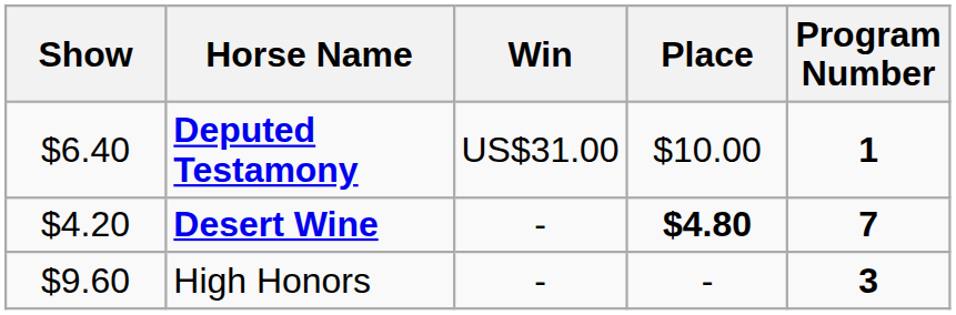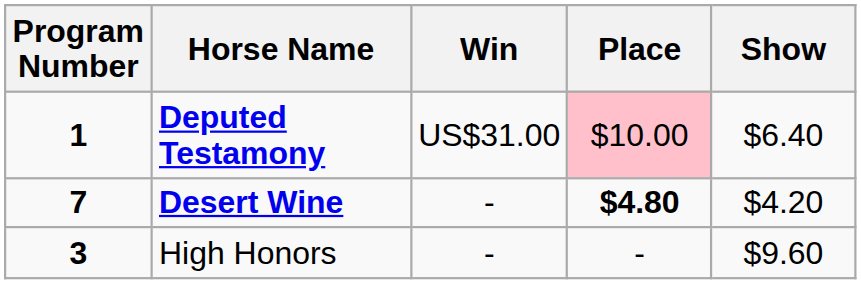columns swapped: Program Number <-> Show
Deputed Testamony | Place: no background -> pink background
